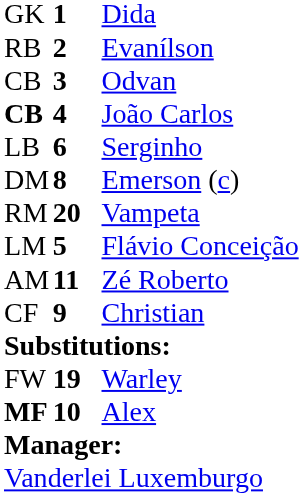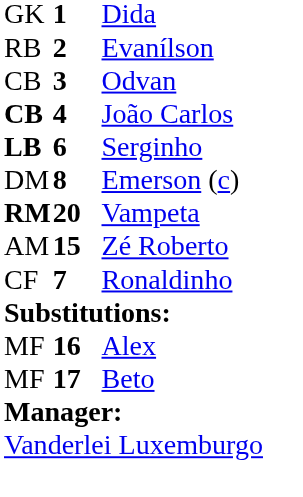Serginho | column 1: normal -> bold
Vampeta | column 1: normal -> bold
- row: LM | 5 | Flávio Conceição
Zé Roberto | column 2: 11 -> 15
- row: CF | 9 | Christian
+ row: CF | 7 | Ronaldinho
- row: FW | 19 | Warley
Alex | column 1: bold -> normal
Alex | column 2: 10 -> 16
+ row: MF | 17 | Beto
